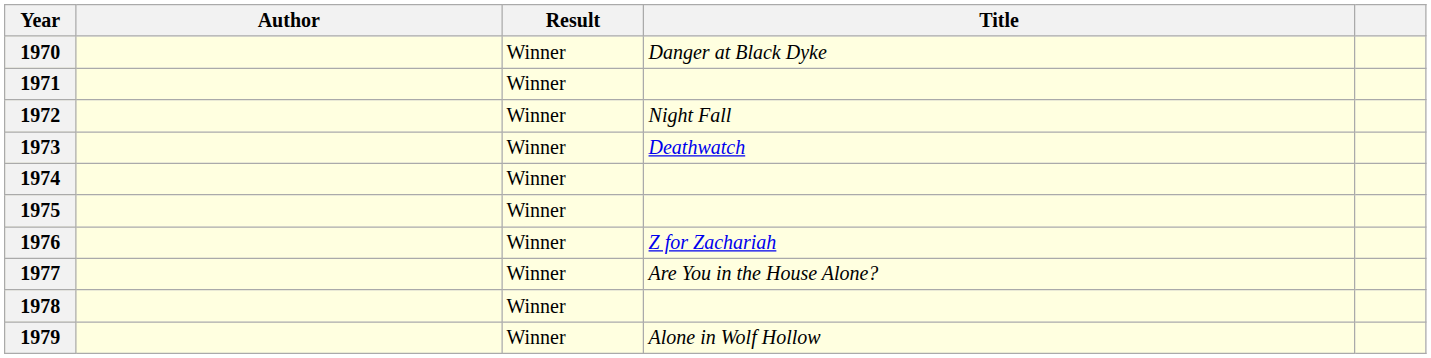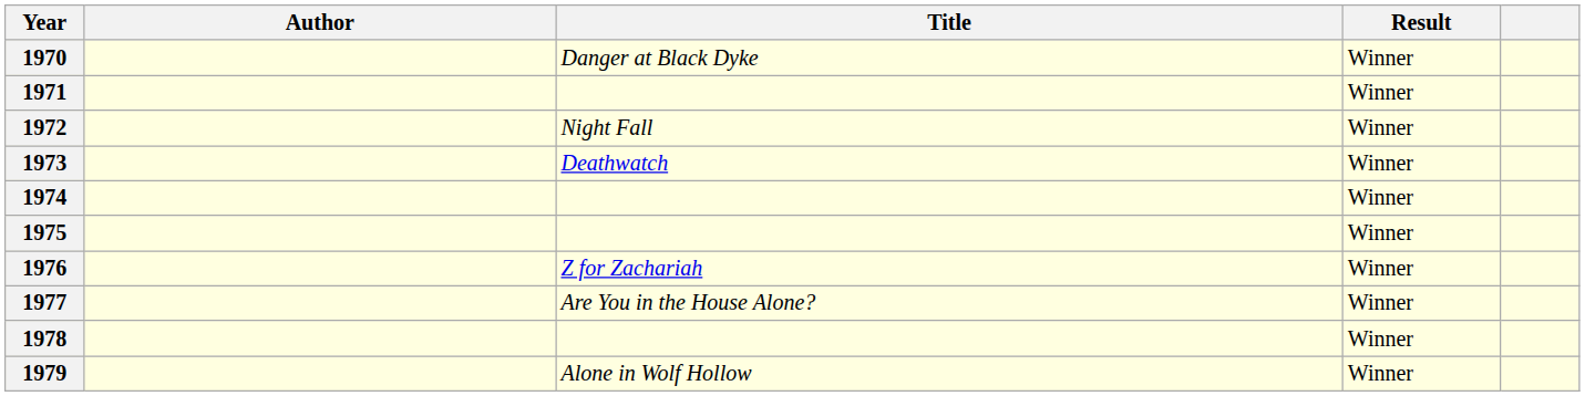columns swapped: Title <-> Result
